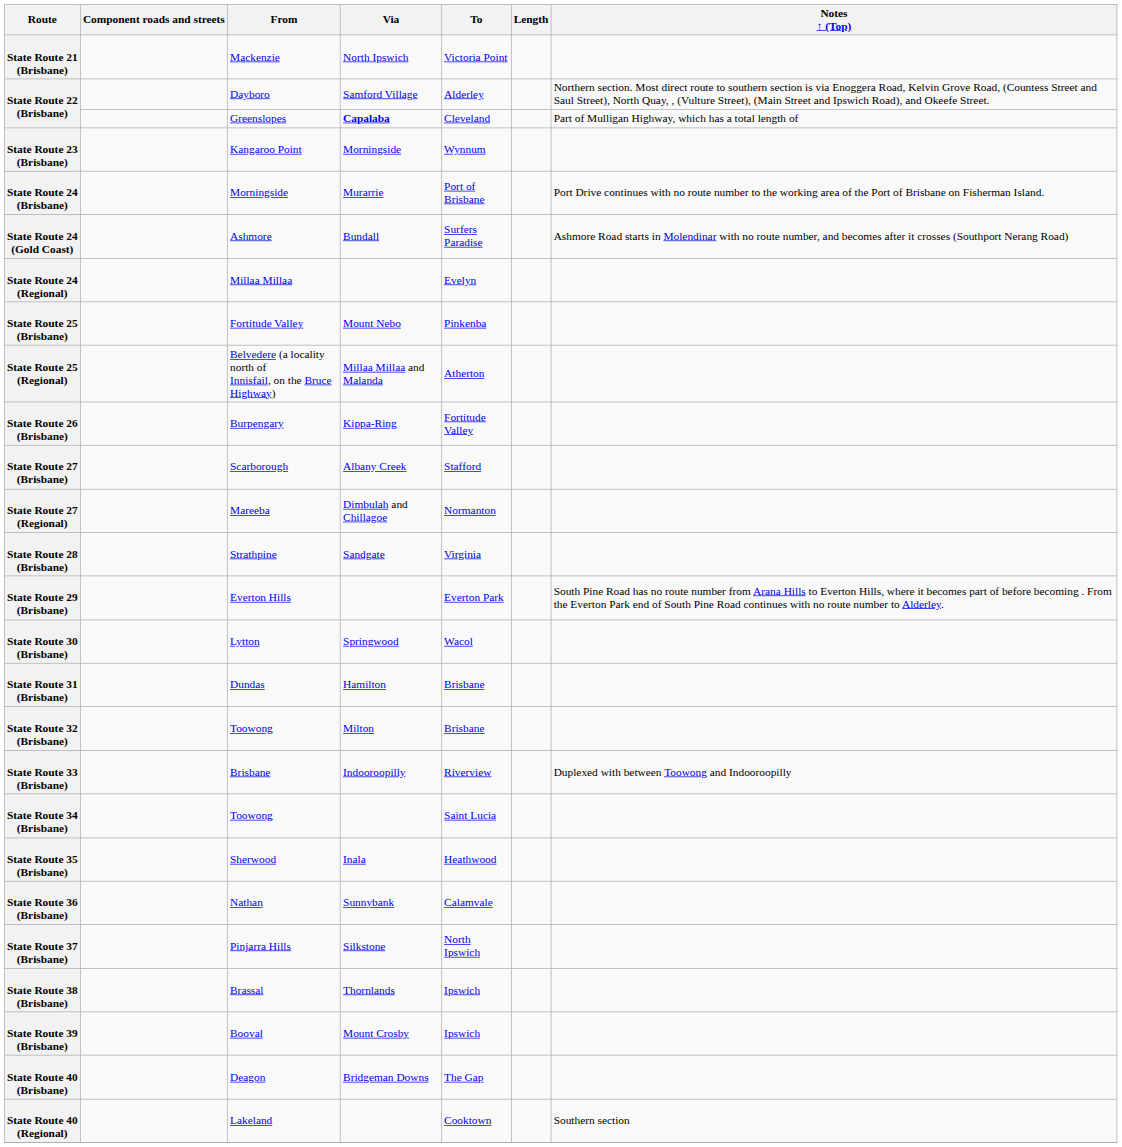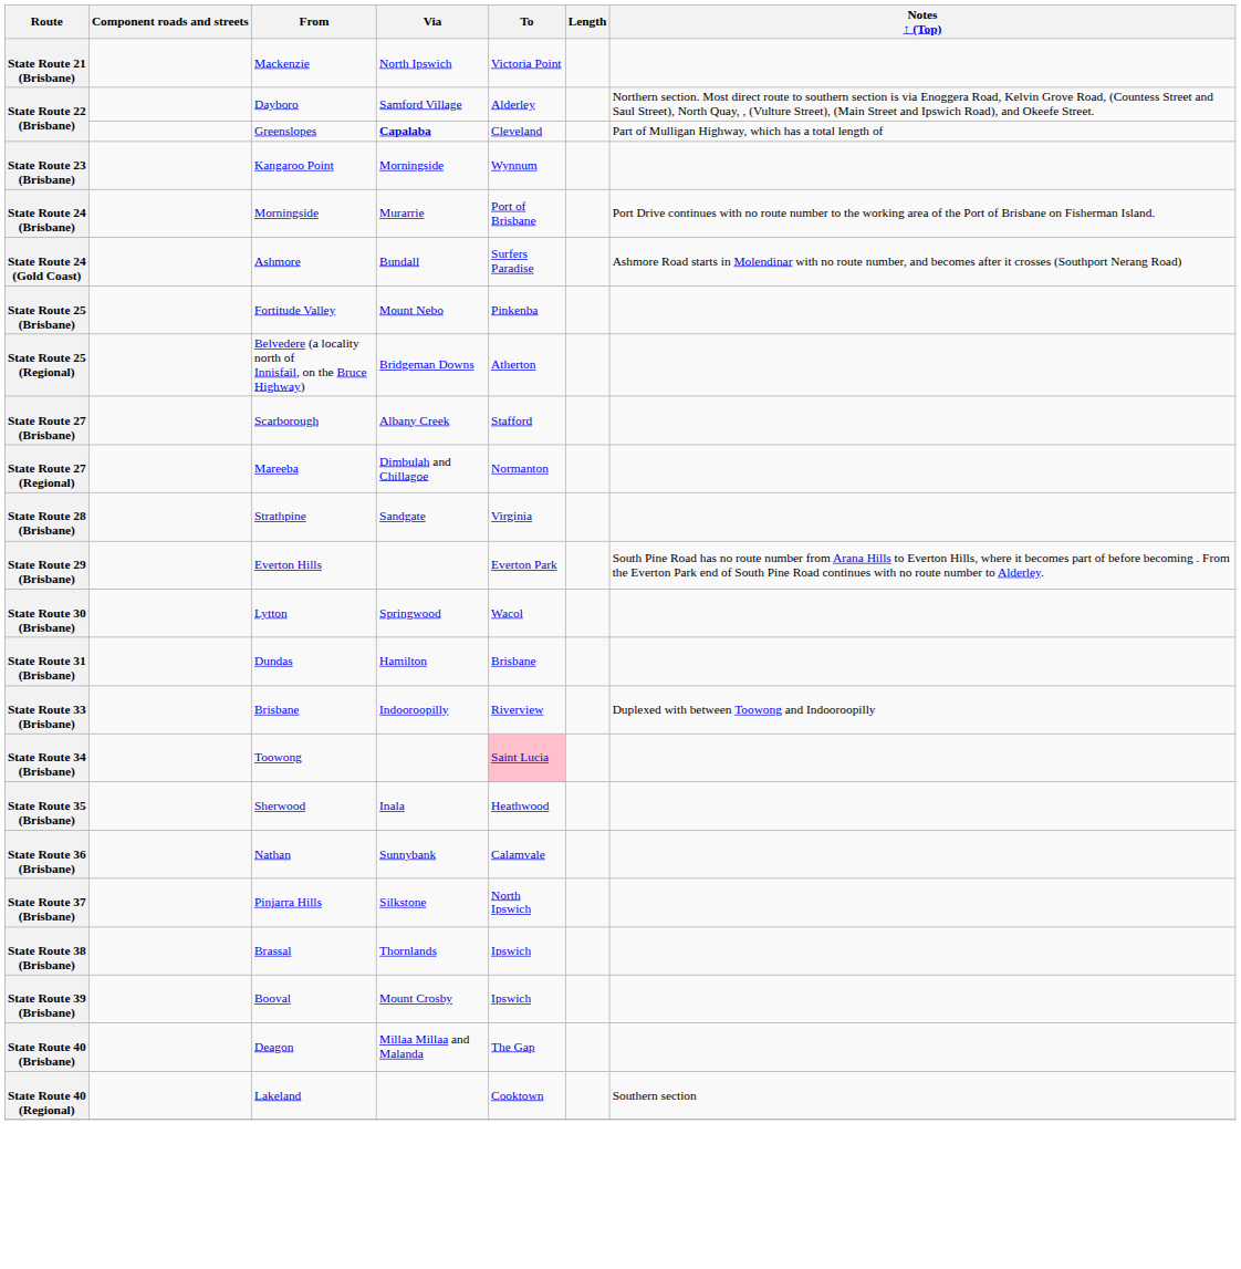- row: State Route 24 (Regional) | Millaa Millaa | Evelyn
State Route 25 (Regional) | Via: Millaa Millaa and Malanda -> Bridgeman Downs
- row: State Route 26 (Brisbane) | Burpengary | Kippa-Ring | Fortitude Valley
- row: State Route 32 (Brisbane) | Toowong | Milton | Brisbane
State Route 34 (Brisbane) | To: no background -> pink background
State Route 40 (Brisbane) | Via: Bridgeman Downs -> Millaa Millaa and Malanda
